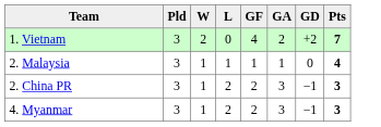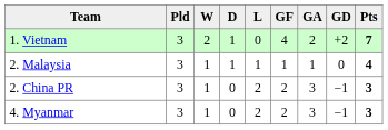+ column: D | 1 | 1 | 0 | 0
